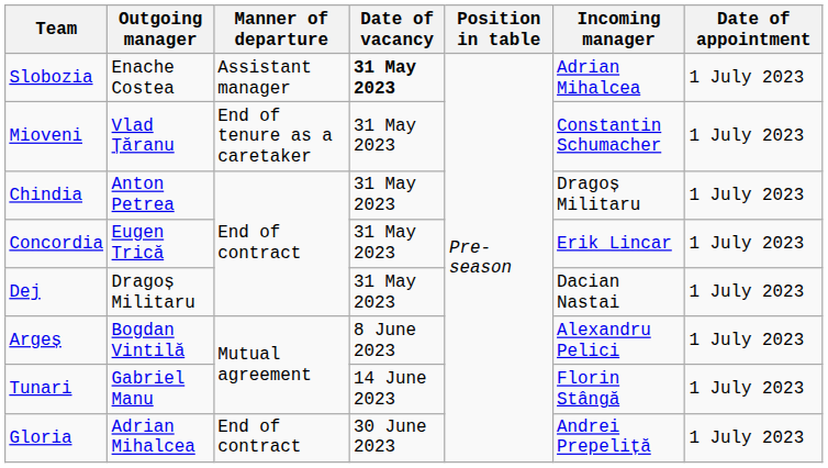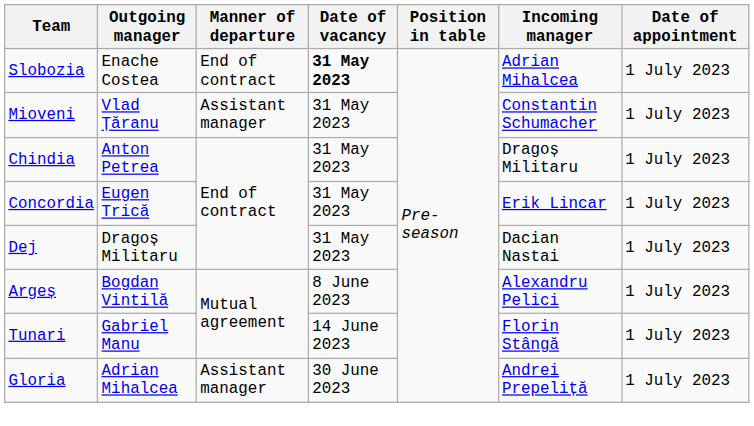Slobozia | Manner of departure: Assistant manager -> End of contract
Mioveni | Manner of departure: End of tenure as a caretaker -> Assistant manager
Gloria | Manner of departure: End of contract -> Assistant manager
